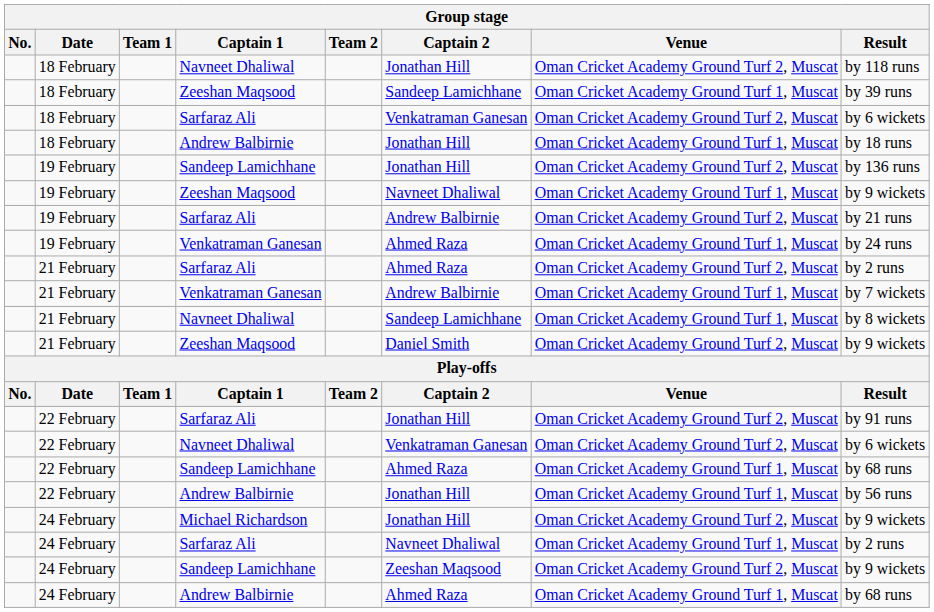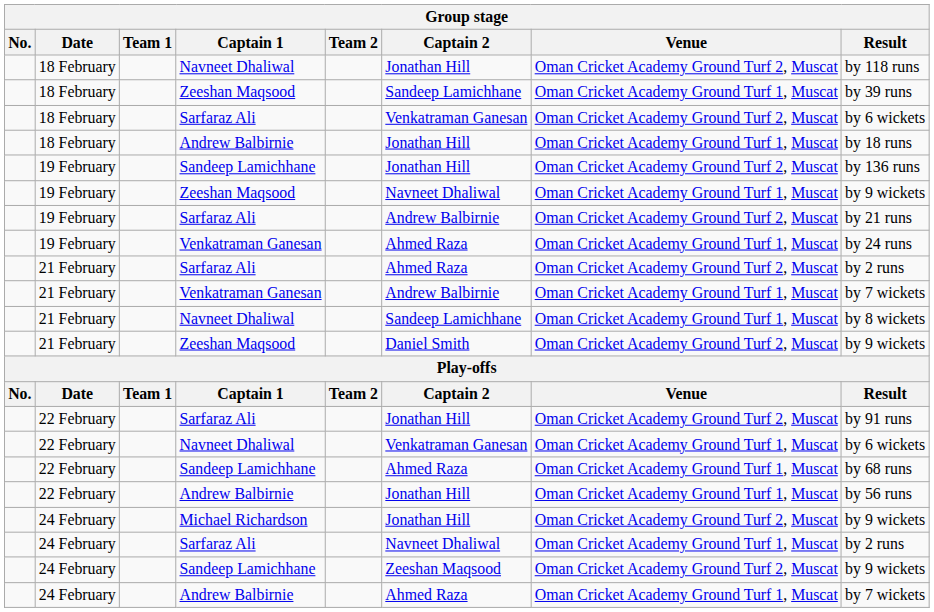22 February / Navneet Dhaliwal | Venue: Oman Cricket Academy Ground Turf 2, Muscat -> Oman Cricket Academy Ground Turf 1, Muscat
24 February / Andrew Balbirnie | Result: by 68 runs -> by 7 wickets
